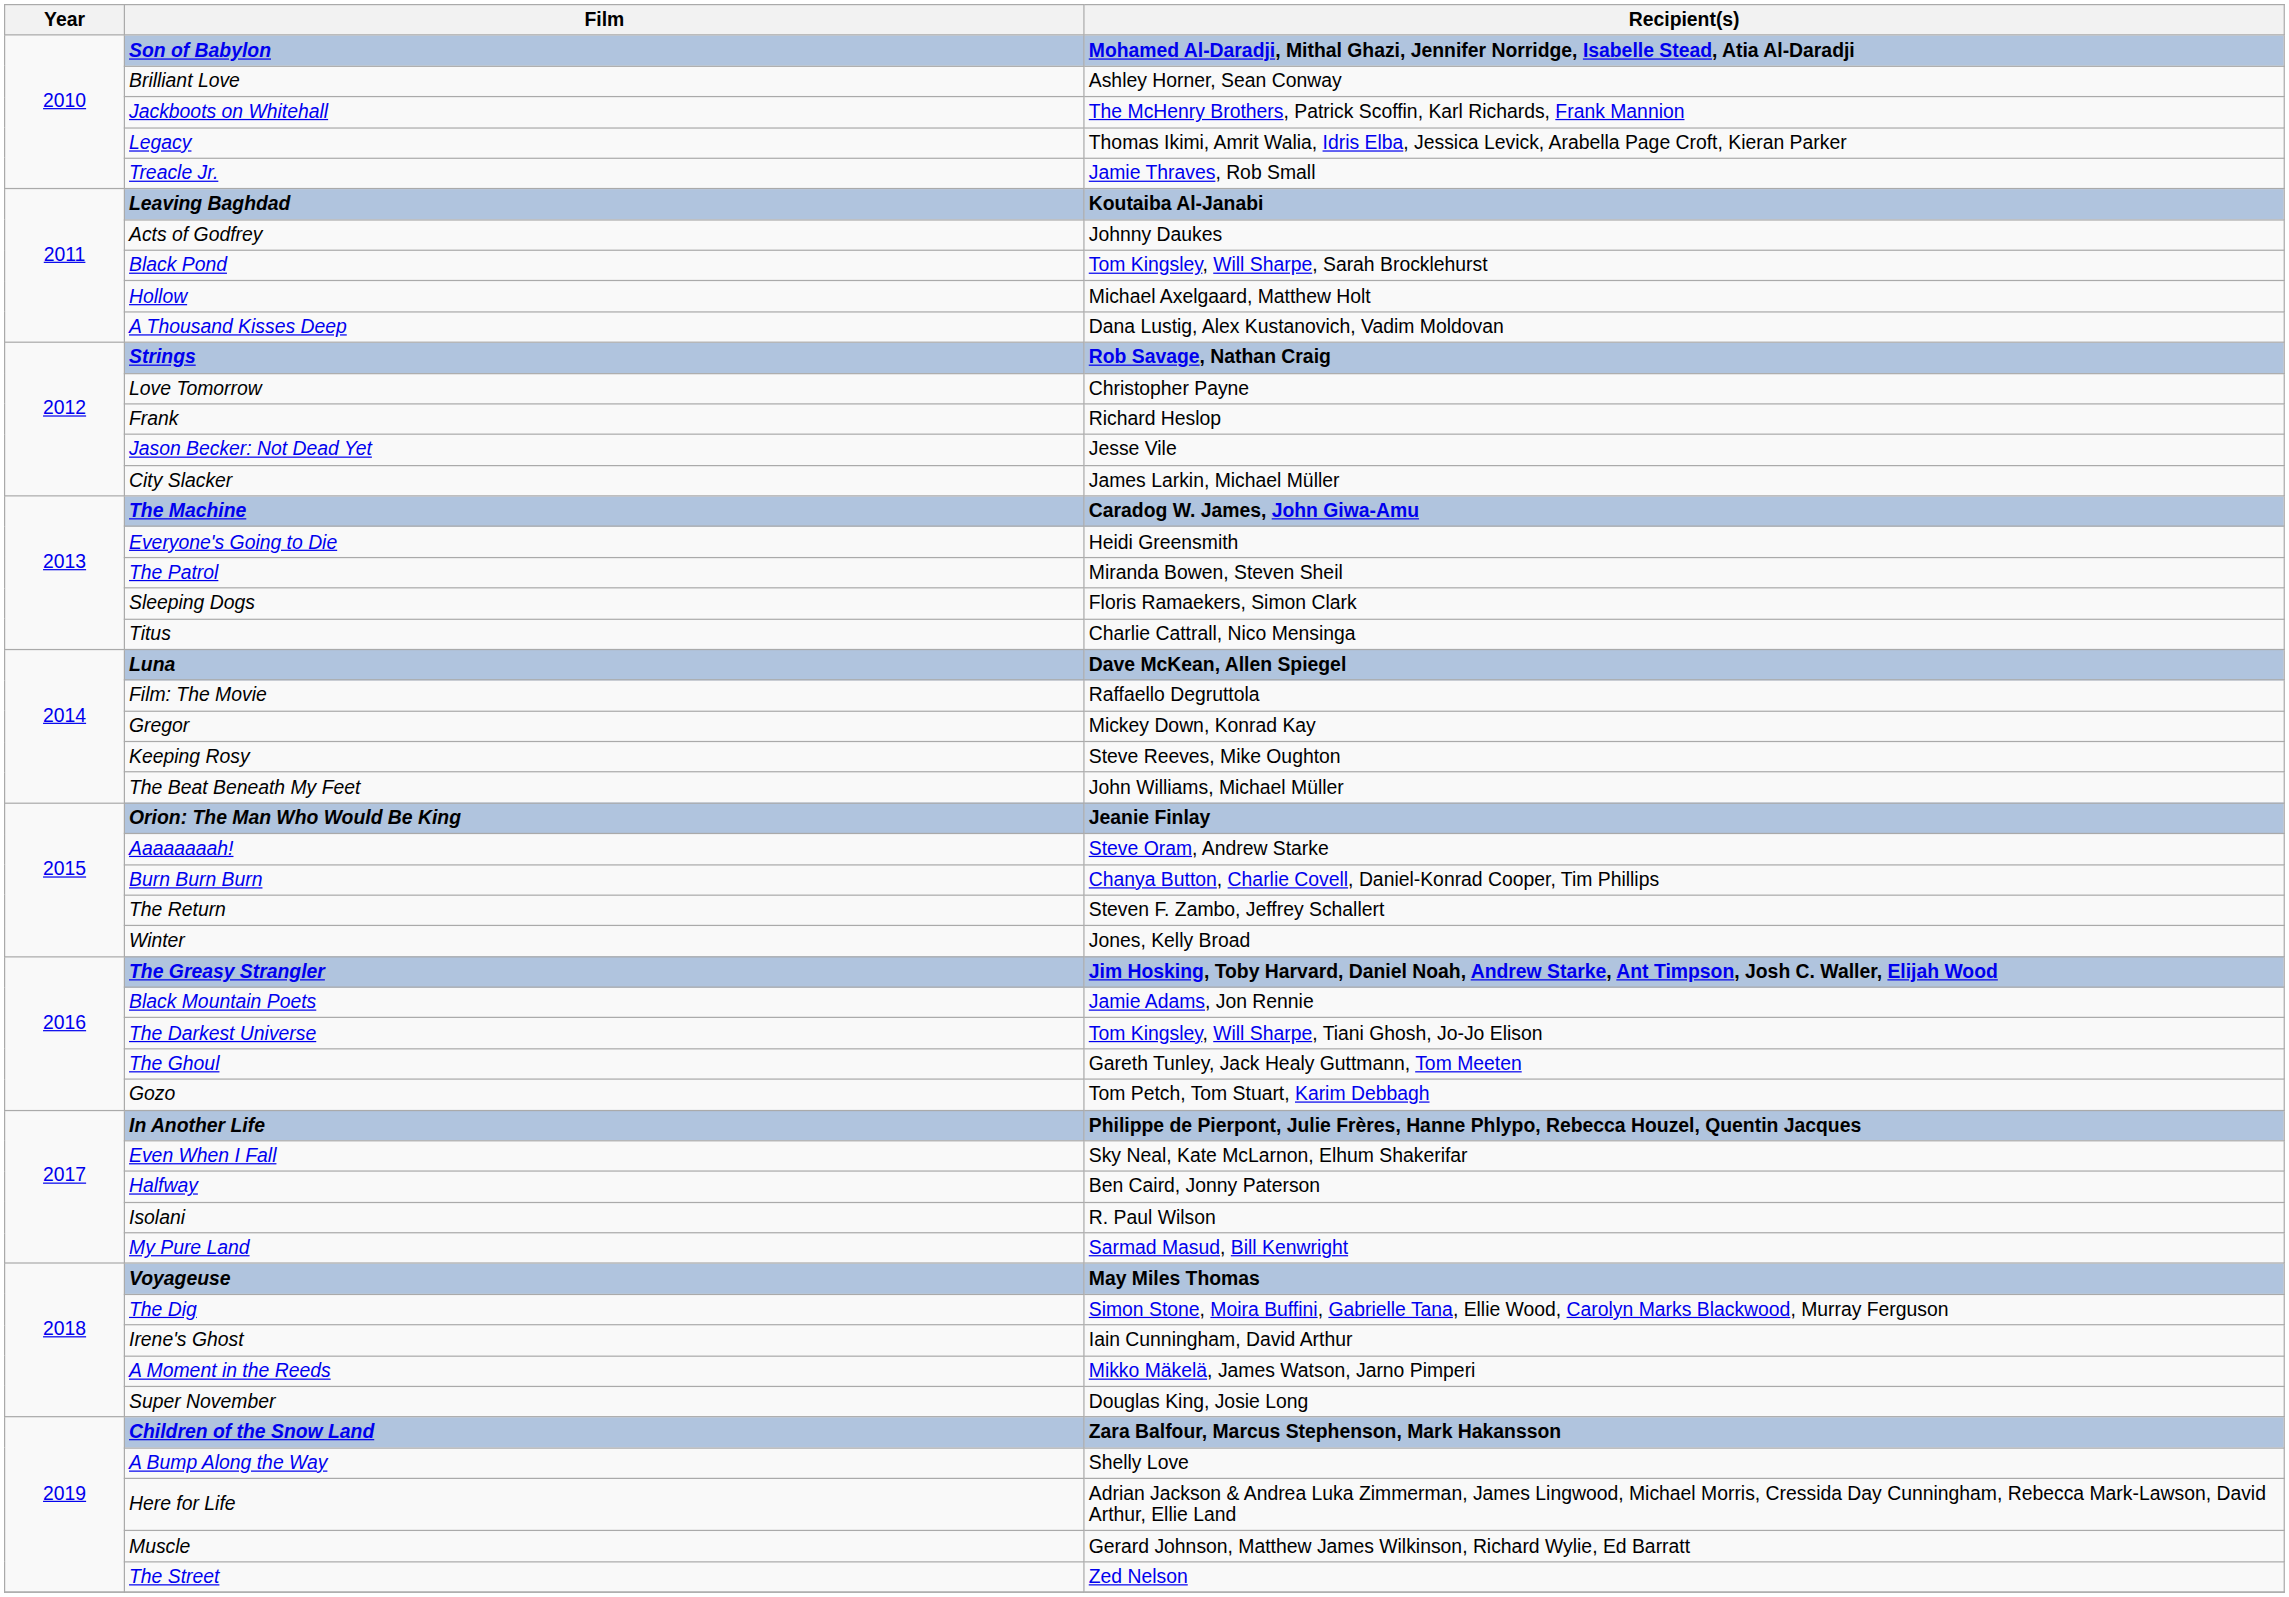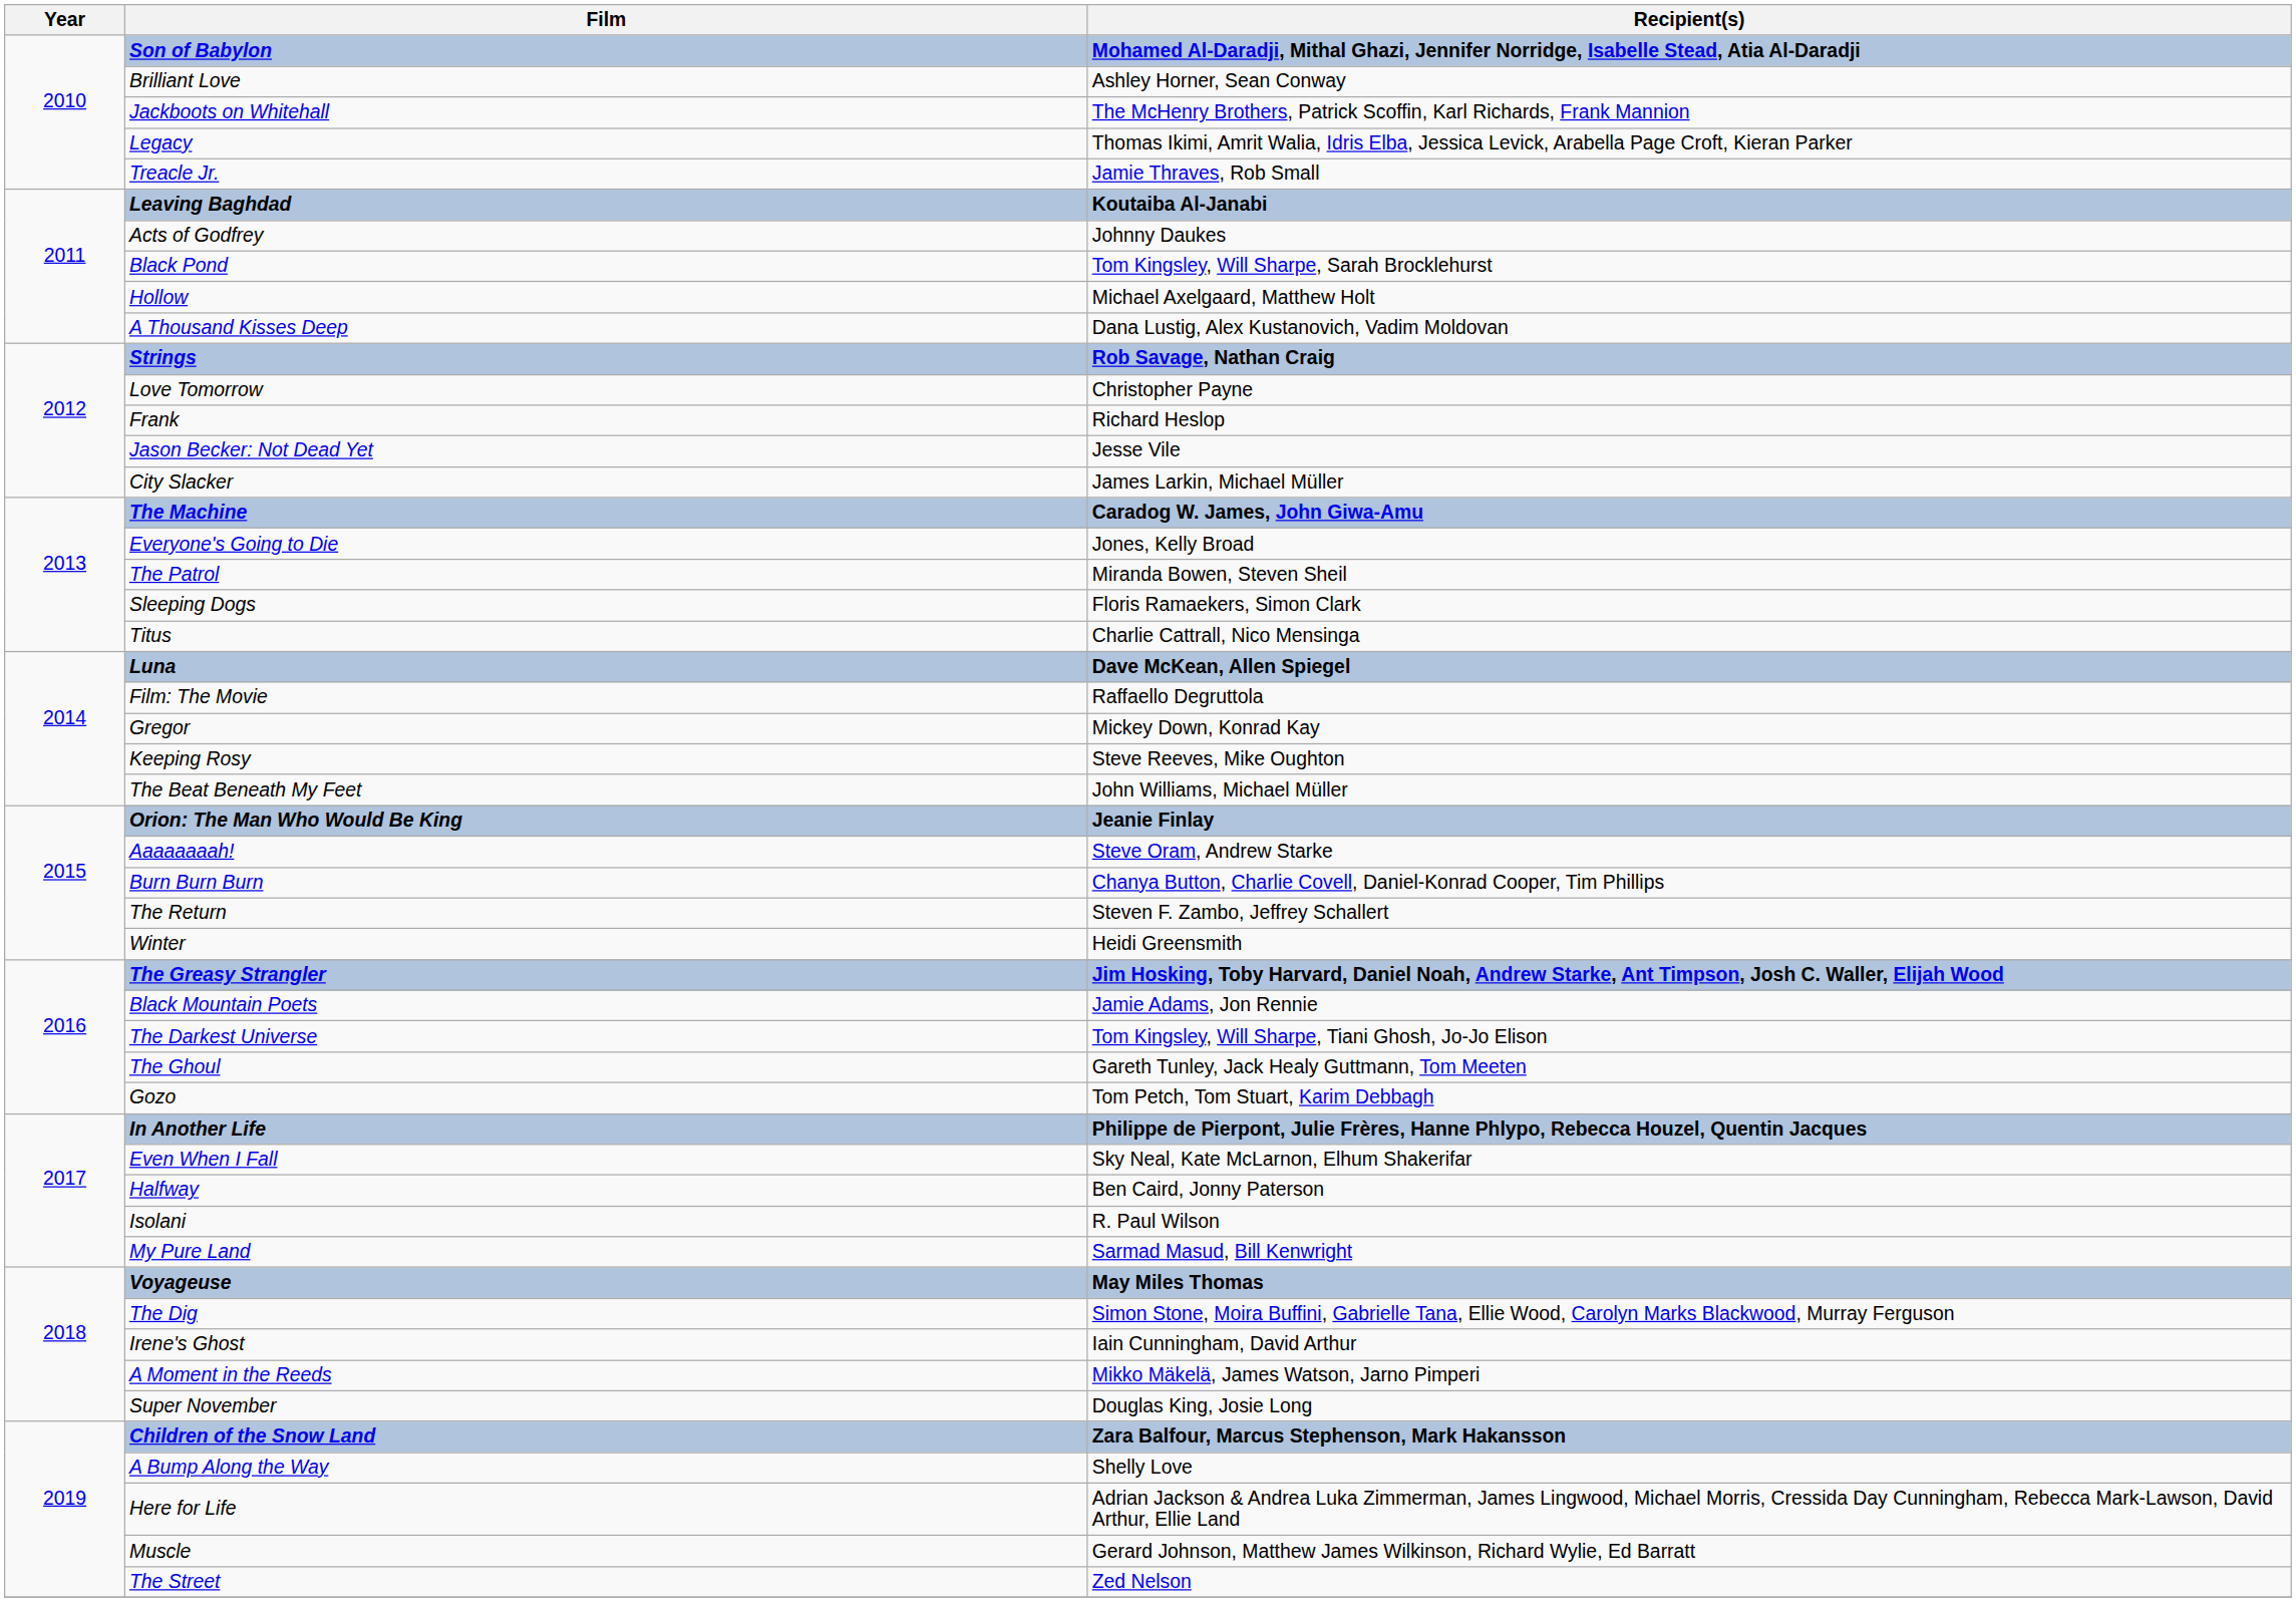Everyone's Going to Die | Recipient(s): Heidi Greensmith -> Jones, Kelly Broad
Winter | Recipient(s): Jones, Kelly Broad -> Heidi Greensmith
